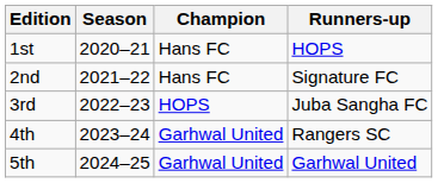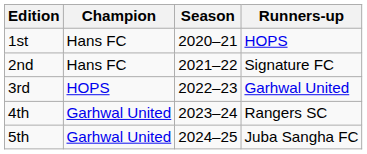columns swapped: Season <-> Champion
3rd | Runners-up: Juba Sangha FC -> Garhwal United
5th | Runners-up: Garhwal United -> Juba Sangha FC
